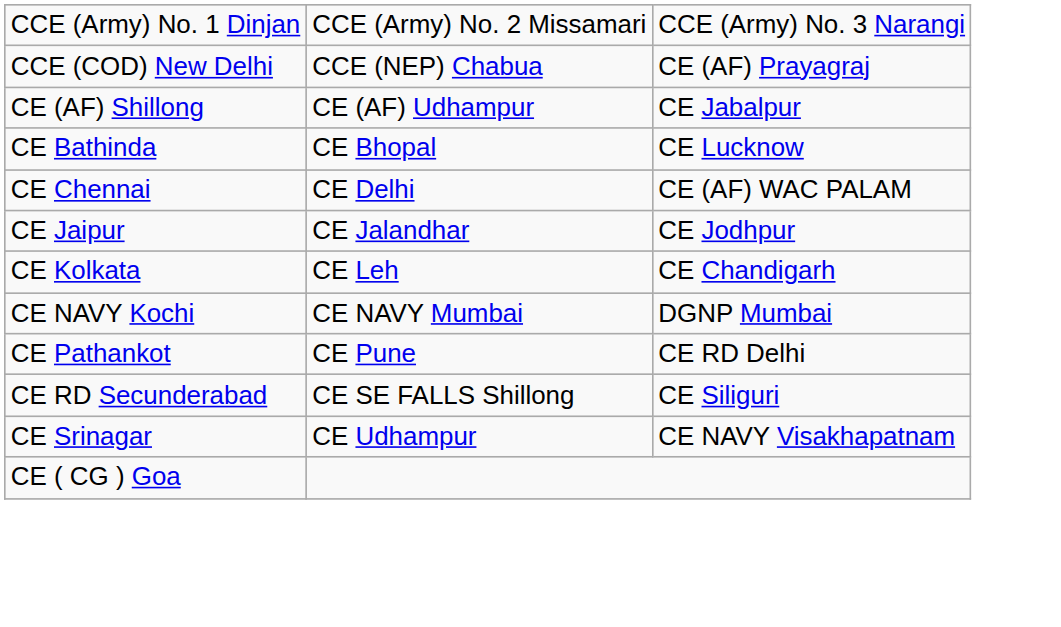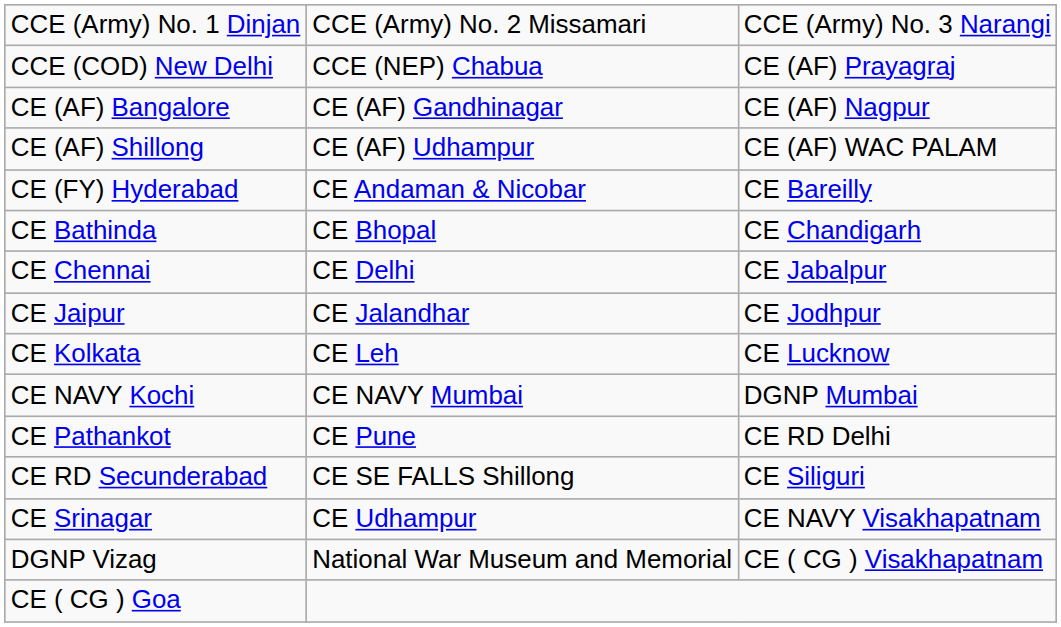+ row: CE (AF) Bangalore | CE (AF) Gandhinagar | CE (AF) Nagpur
CE (AF) Shillong | column 3: CE Jabalpur -> CE (AF) WAC PALAM
+ row: CE (FY) Hyderabad | CE Andaman & Nicobar | CE Bareilly
CE Bathinda | column 3: CE Lucknow -> CE Chandigarh
CE Chennai | column 3: CE (AF) WAC PALAM -> CE Jabalpur
CE Kolkata | column 3: CE Chandigarh -> CE Lucknow
+ row: DGNP Vizag | National War Museum and Memorial | CE ( CG ) Visakhapatnam
